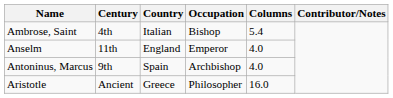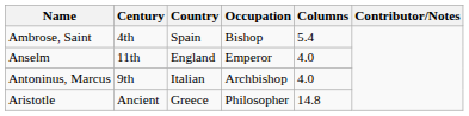Ambrose, Saint | Country: Italian -> Spain
Antoninus, Marcus | Country: Spain -> Italian
Aristotle | Columns: 16.0 -> 14.8
